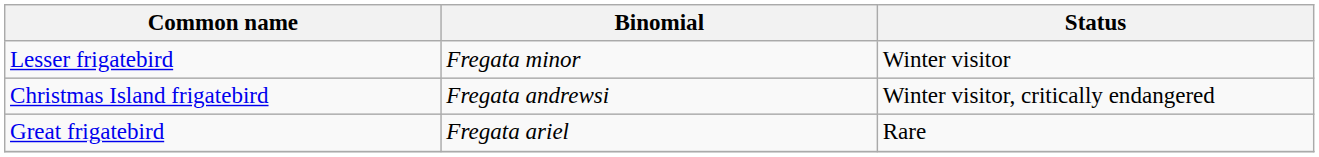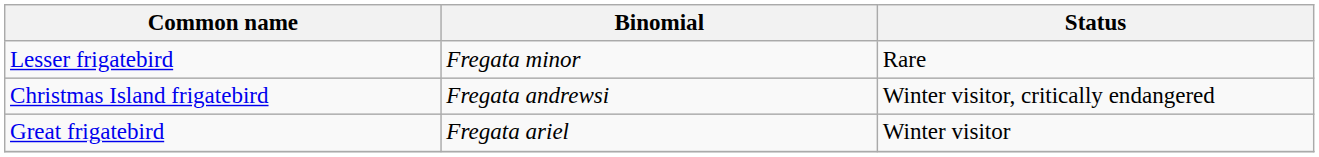Lesser frigatebird | Status: Winter visitor -> Rare
Great frigatebird | Status: Rare -> Winter visitor
